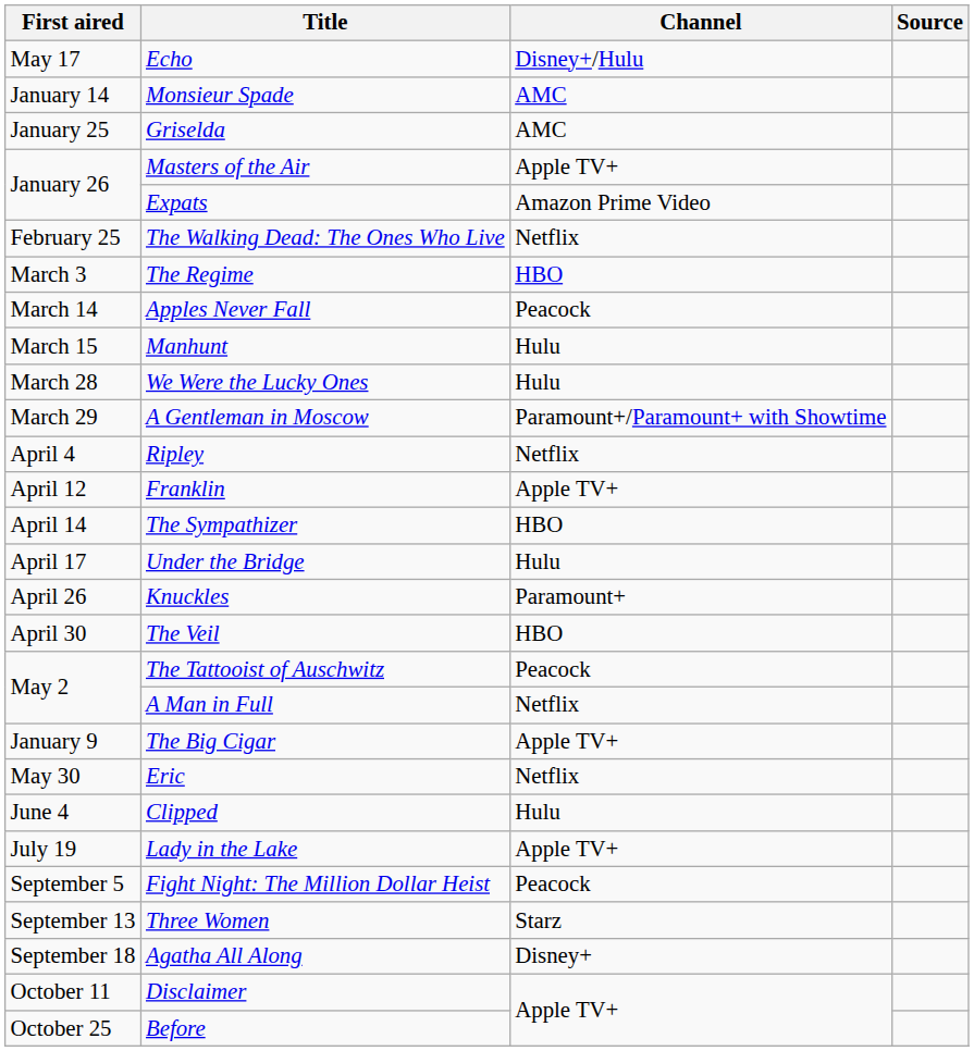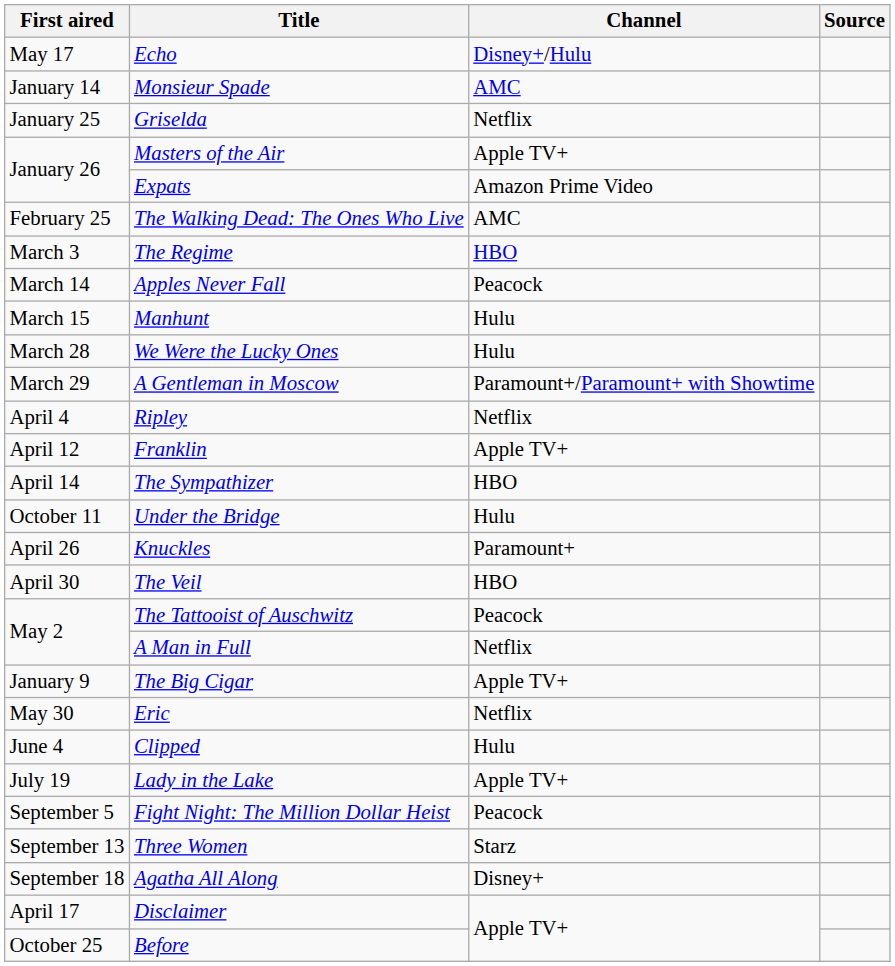Griselda | Channel: AMC -> Netflix
The Walking Dead: The Ones Who Live | Channel: Netflix -> AMC
Under the Bridge | First aired: April 17 -> October 11
Disclaimer | First aired: October 11 -> April 17
